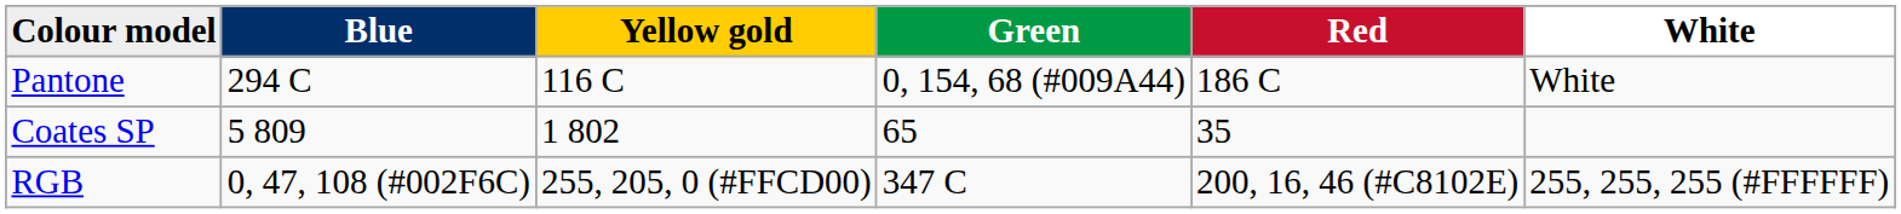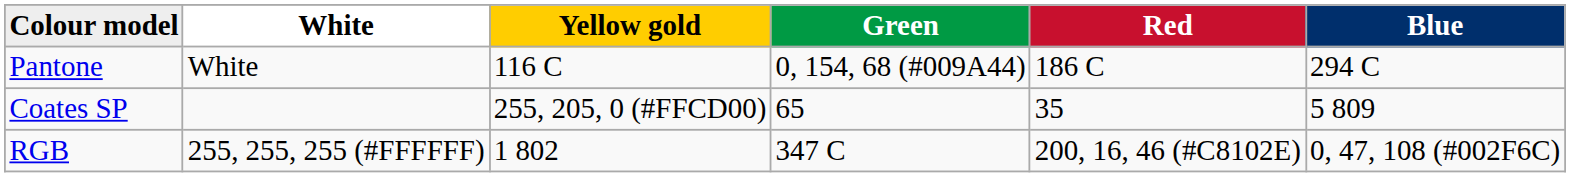columns swapped: Blue <-> White
Coates SP | Yellow gold: 1 802 -> 255, 205, 0 (#FFCD00)
RGB | Yellow gold: 255, 205, 0 (#FFCD00) -> 1 802
